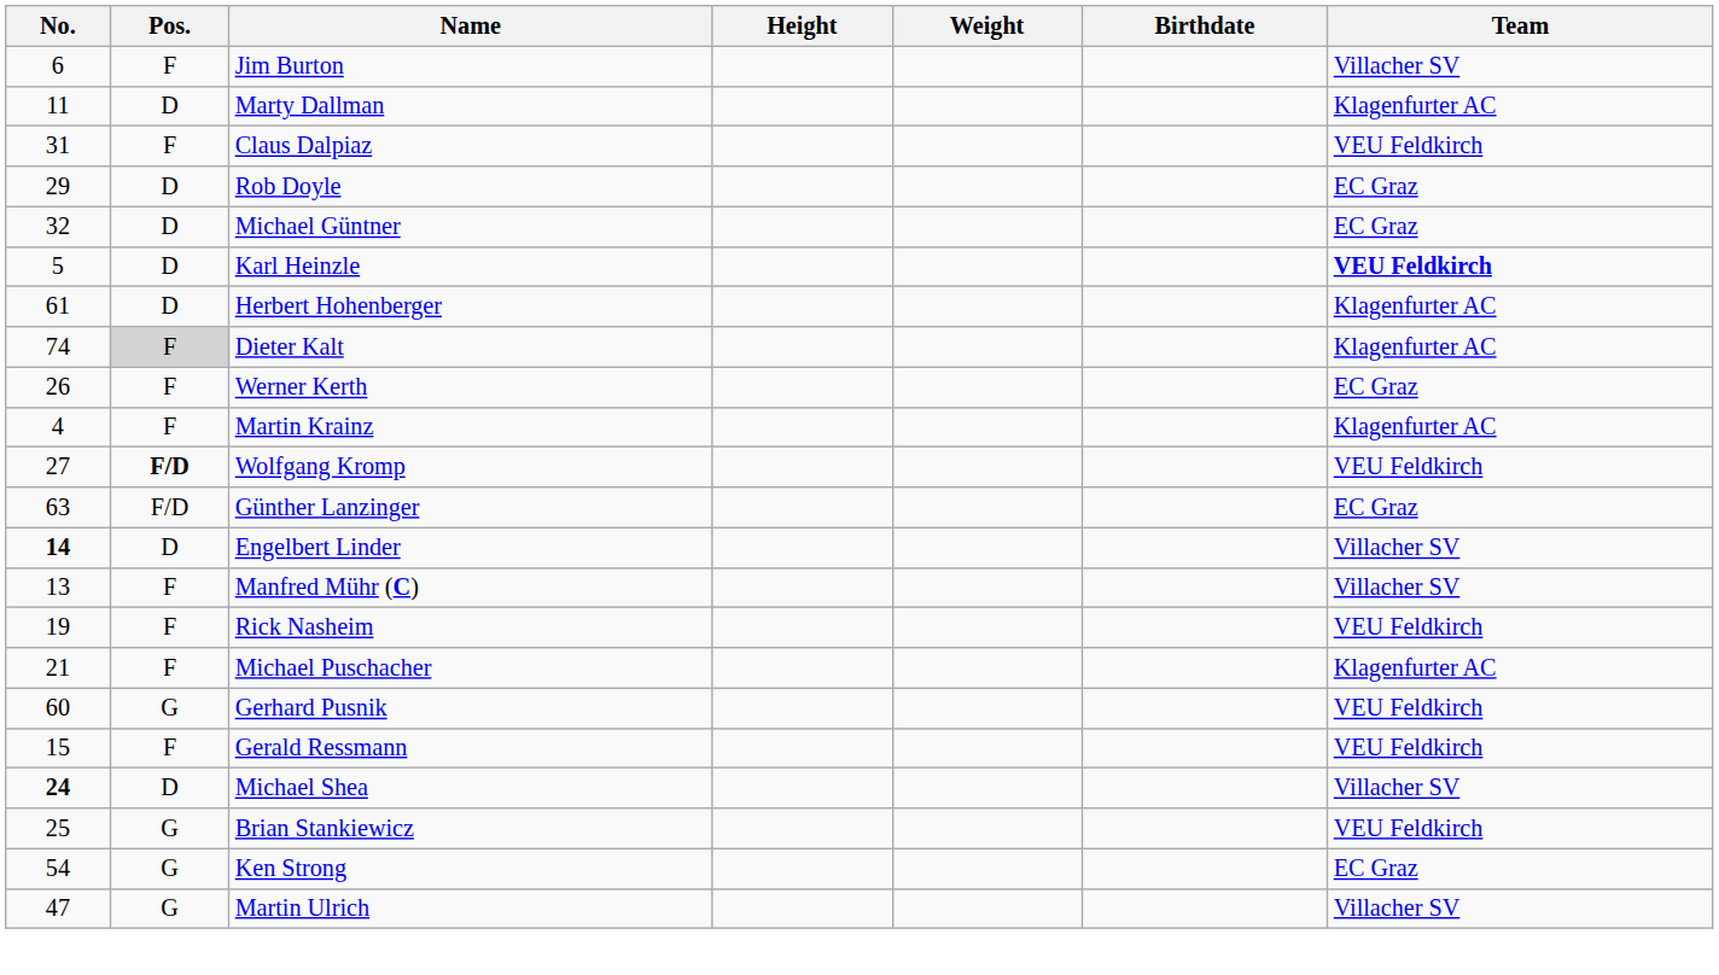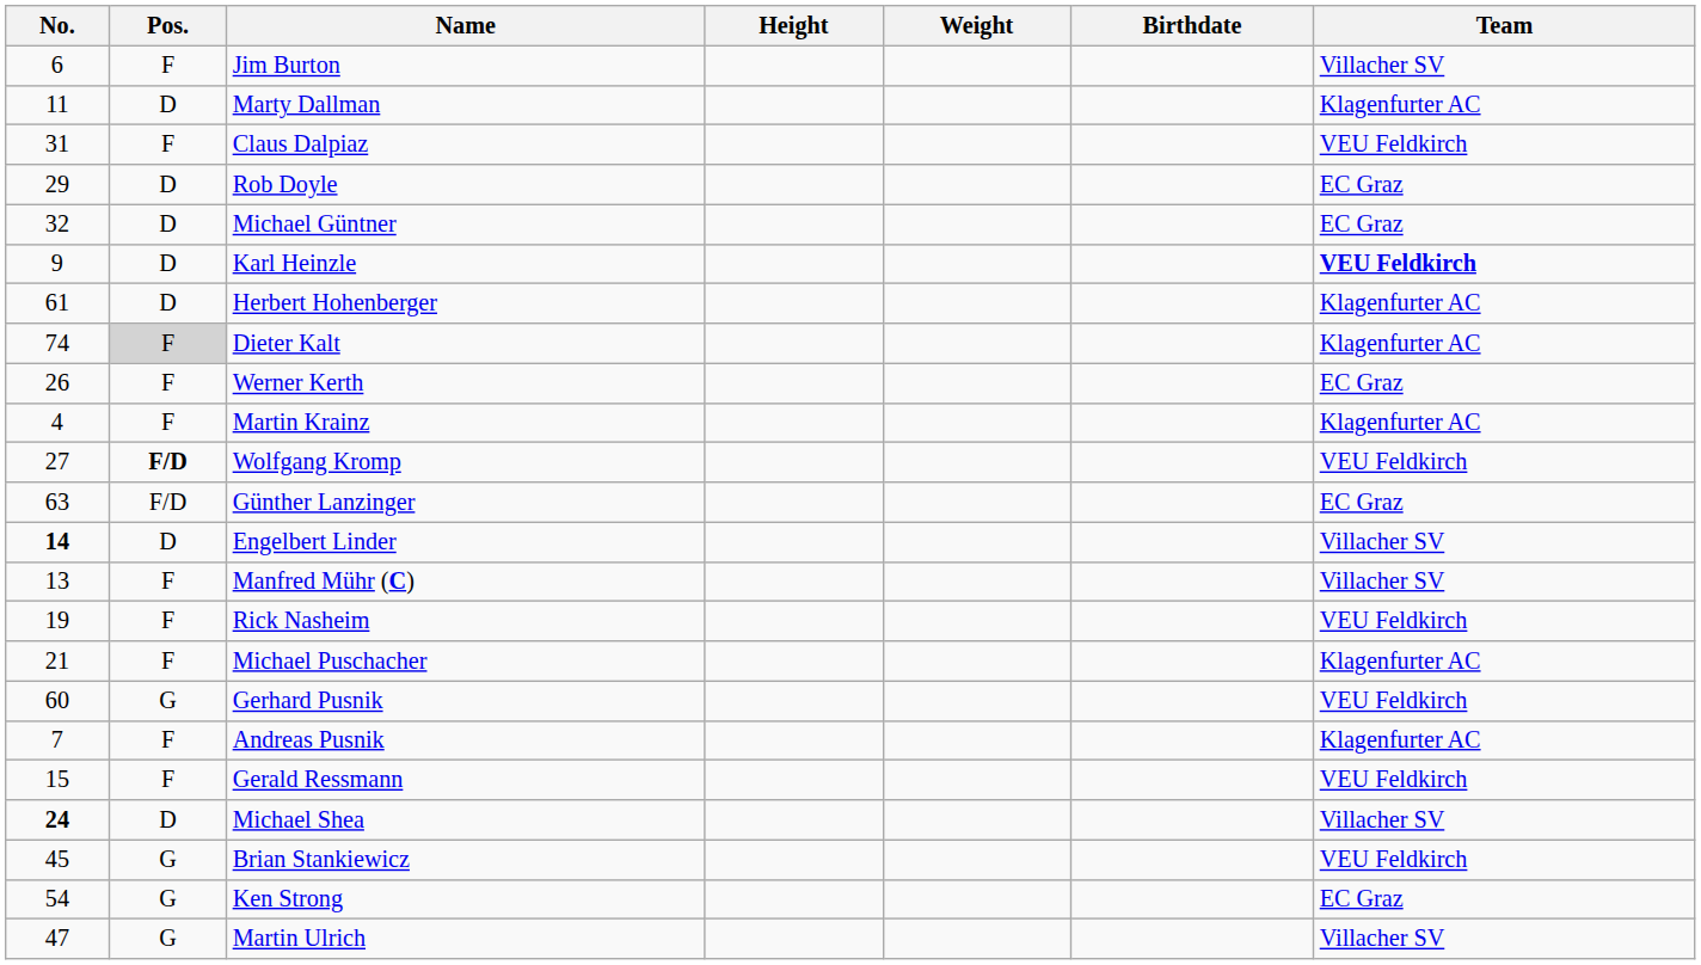Karl Heinzle | No.: 5 -> 9
+ row: 7 | F | Andreas Pusnik | Klagenfurter AC
Brian Stankiewicz | No.: 25 -> 45
